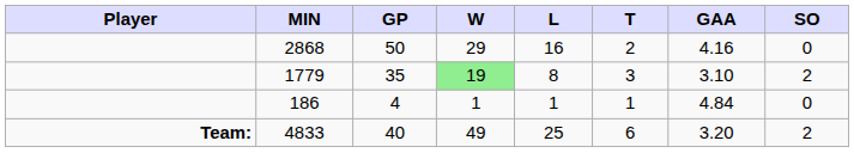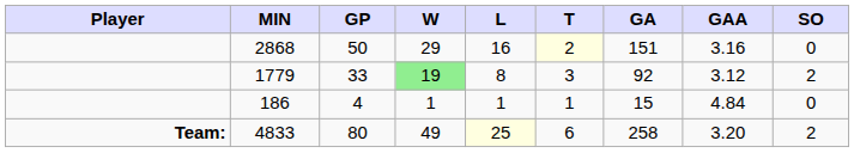+ column: GA | 151 | 92 | 15 | 258
2868 | T: no background -> lightyellow background
2868 | GAA: 4.16 -> 3.16
1779 | GP: 35 -> 33
1779 | GAA: 3.10 -> 3.12
4833 | GP: 40 -> 80
4833 | L: no background -> lightyellow background
